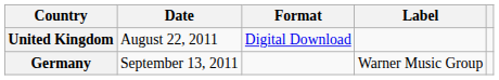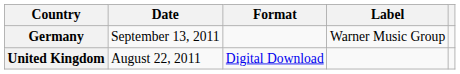rows swapped: United Kingdom <-> Germany
